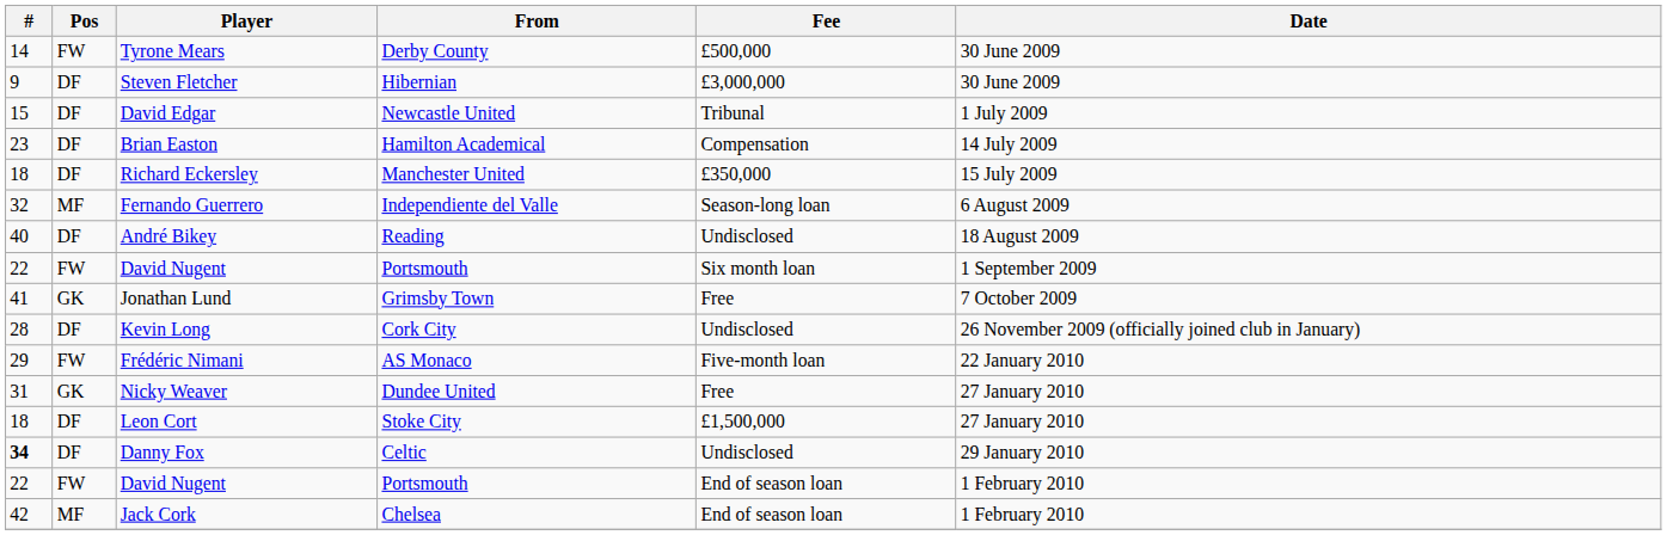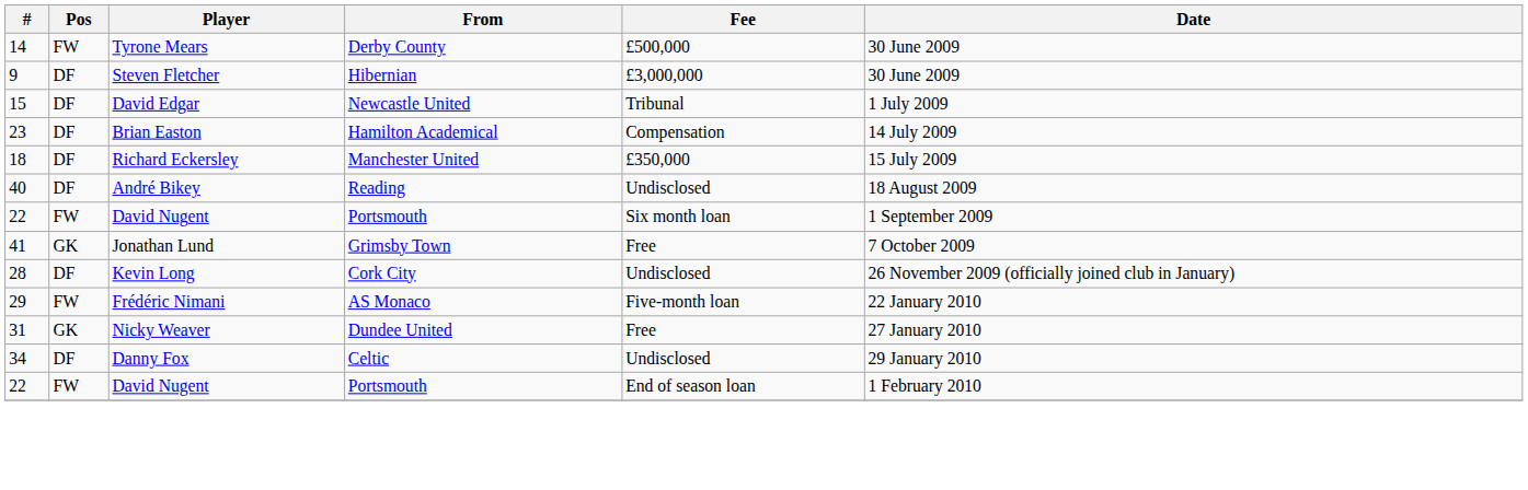- row: 32 | MF | Fernando Guerrero | Independiente del Valle | Season-long loan | 6 August 2009
- row: 18 | DF | Leon Cort | Stoke City | £1,500,000 | 27 January 2010
Danny Fox | #: bold -> normal
- row: 42 | MF | Jack Cork | Chelsea | End of season loan | 1 February 2010
